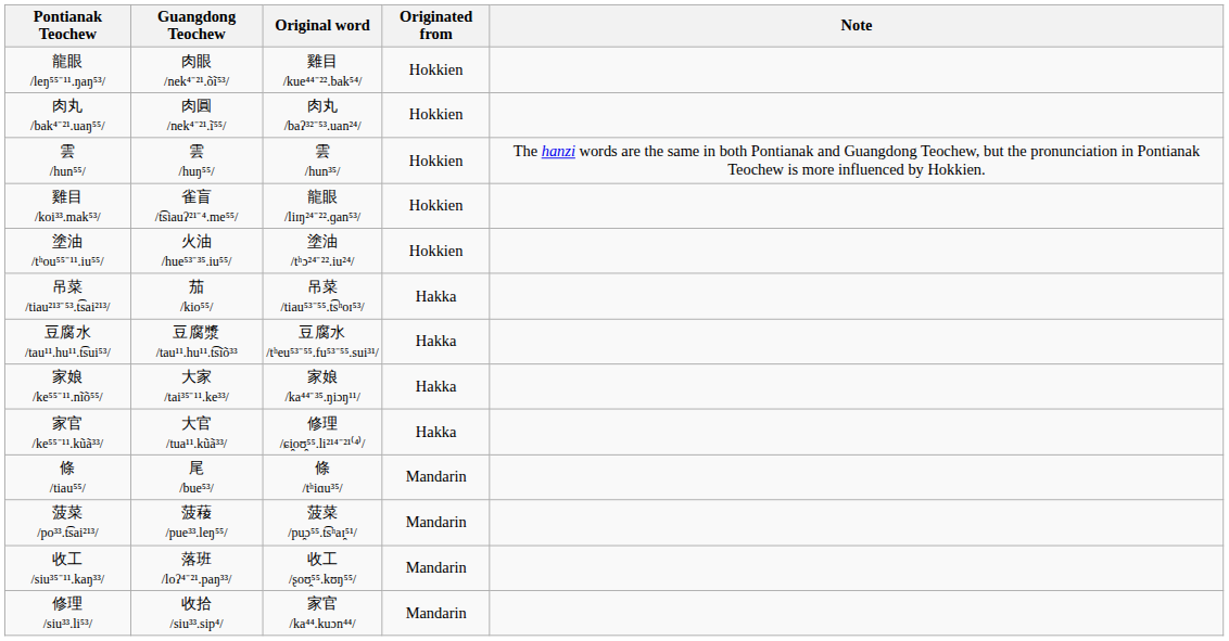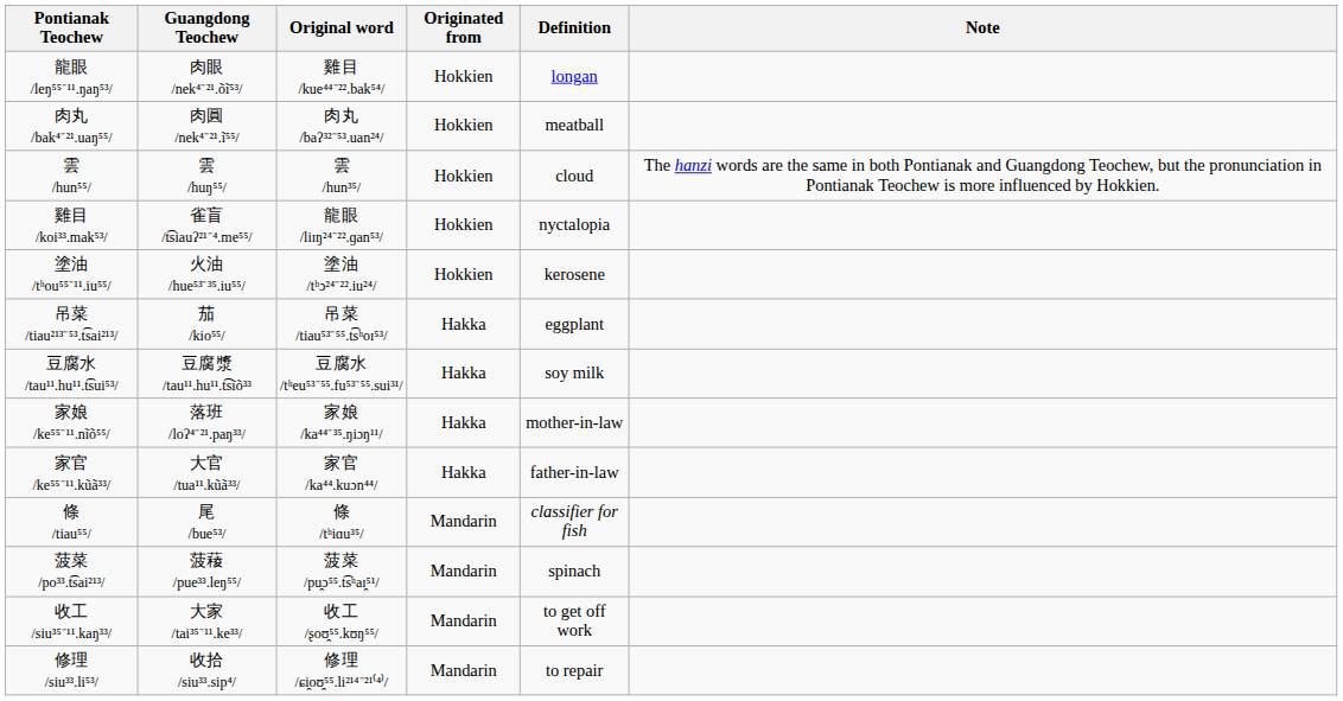+ column: Definition | longan | meatball | cloud | nyctalopia | kerosene | eggplant | soy milk | mother-in-law | father-in-law | classifier for fish | spinach | to get off work | to repair
家娘 /ke⁵⁵⁻¹¹.nĩõ⁵⁵/ | Guangdong Teochew: 大家 /tai³⁵⁻¹¹.ke³³/ -> 落班 /loʔ⁴⁻²¹.paŋ³³/
家官 /ke⁵⁵⁻¹¹.kũã³³/ | Original word: 修理 /ɕi̯oʊ̯⁵⁵.li²¹⁴⁻²¹⁽⁴⁾/ -> 家官 /ka⁴⁴.kuɔn⁴⁴/
收工 /siu³⁵⁻¹¹.kaŋ³³/ | Guangdong Teochew: 落班 /loʔ⁴⁻²¹.paŋ³³/ -> 大家 /tai³⁵⁻¹¹.ke³³/
修理 /siu³³.li⁵³/ | Original word: 家官 /ka⁴⁴.kuɔn⁴⁴/ -> 修理 /ɕi̯oʊ̯⁵⁵.li²¹⁴⁻²¹⁽⁴⁾/
